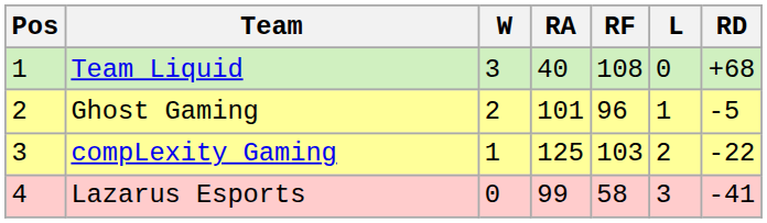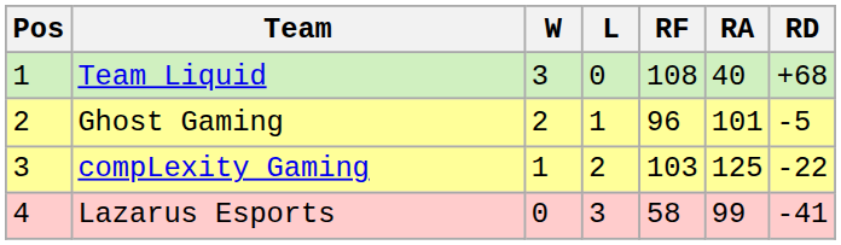columns swapped: L <-> RA
